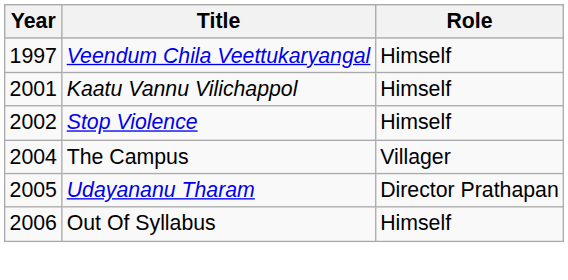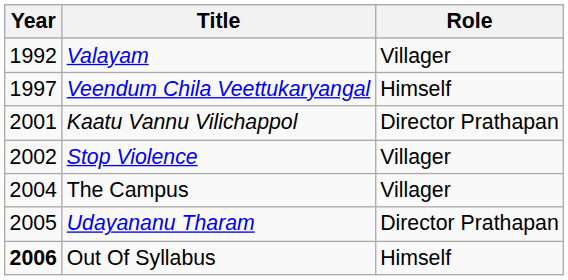+ row: 1992 | Valayam | Villager
Kaatu Vannu Vilichappol | Role: Himself -> Director Prathapan
Stop Violence | Role: Himself -> Villager
Out Of Syllabus | Year: normal -> bold
